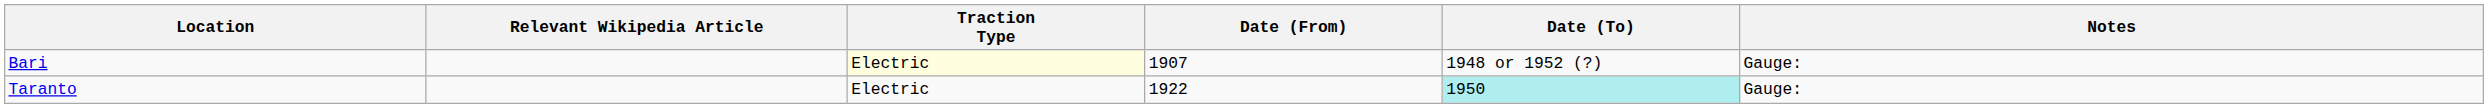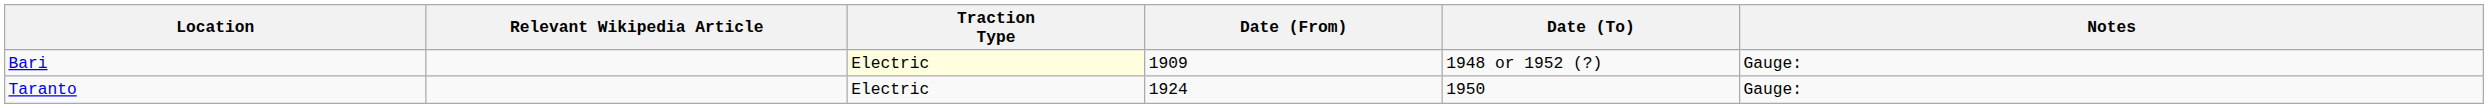Bari | Date (From): 1907 -> 1909
Taranto | Date (From): 1922 -> 1924
Taranto | Date (To): paleturquoise background -> no background
